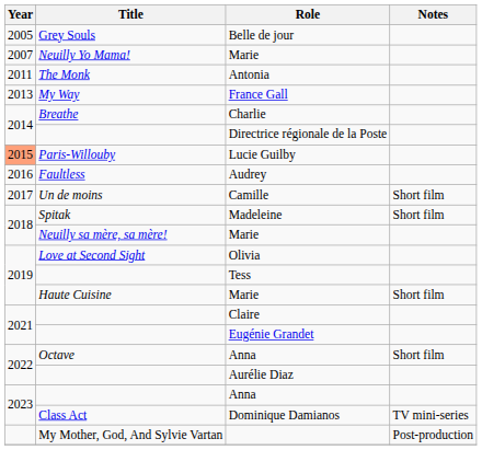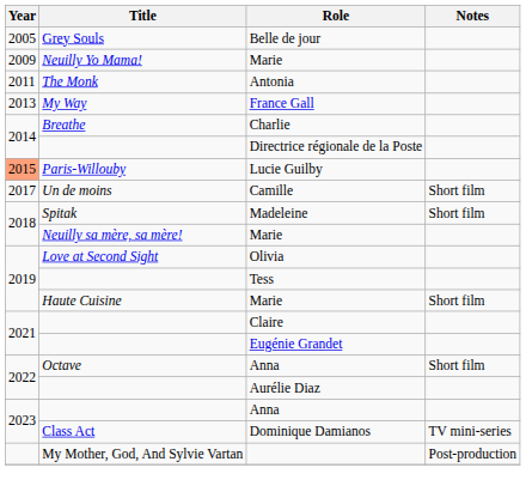Neuilly Yo Mama! / Marie | Year: 2007 -> 2009
- row: 2016 | Faultless | Audrey
